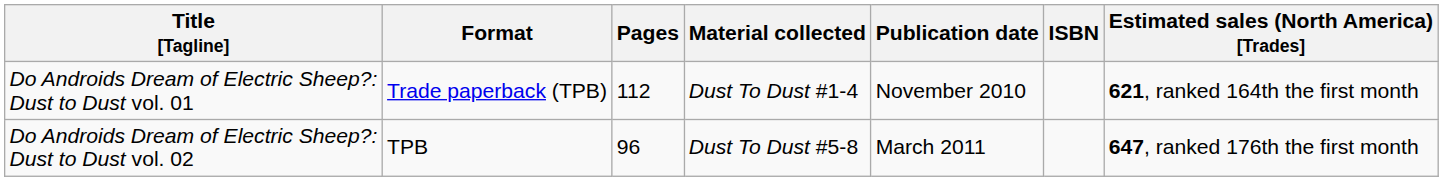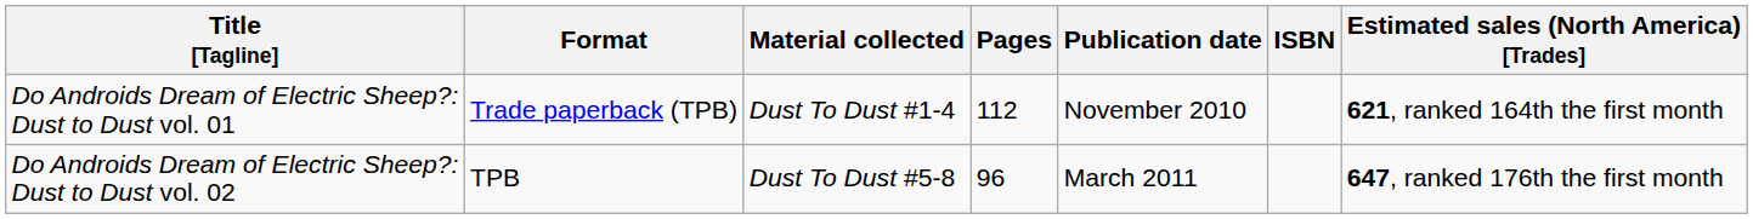columns swapped: Material collected <-> Pages
